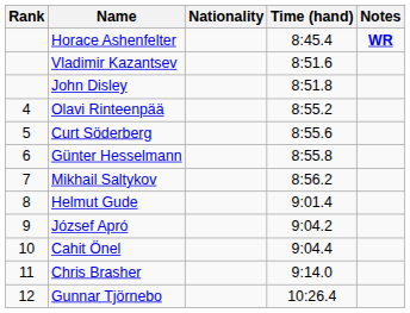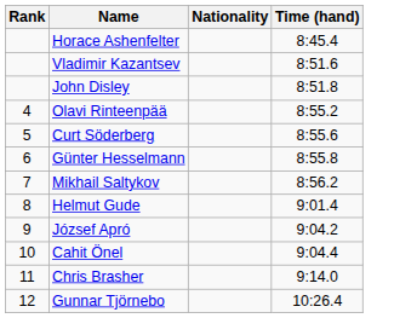- column: Notes | WR
